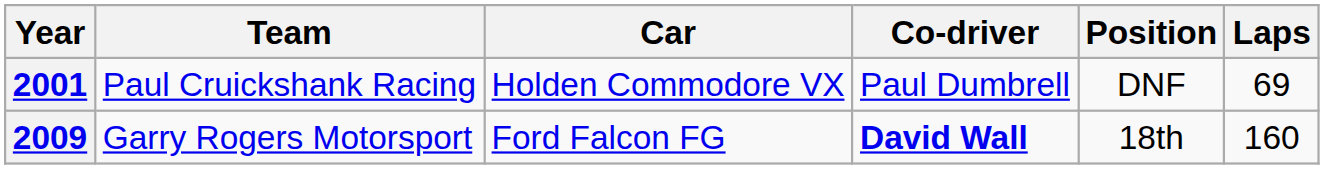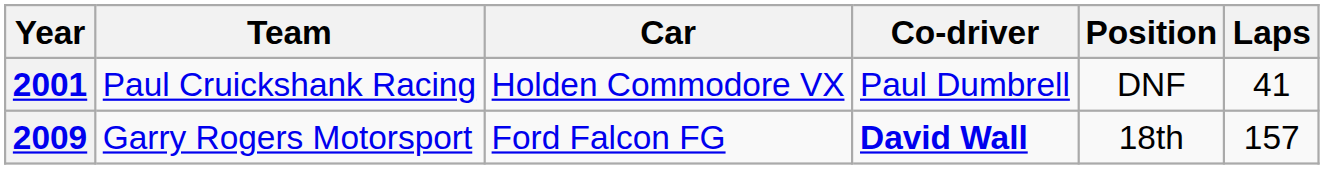2001 | Laps: 69 -> 41
2009 | Laps: 160 -> 157
